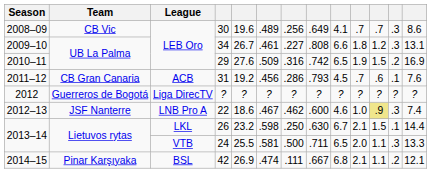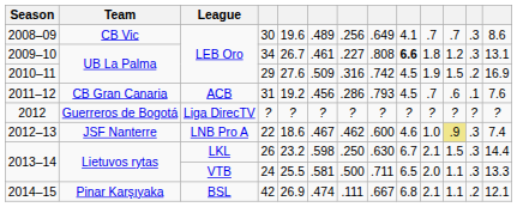34 | column 9: normal -> bold
29 | column 9: 6.5 -> 4.5
26 | column 12: .1 -> .3
